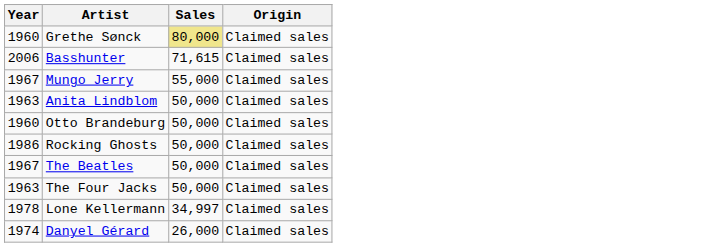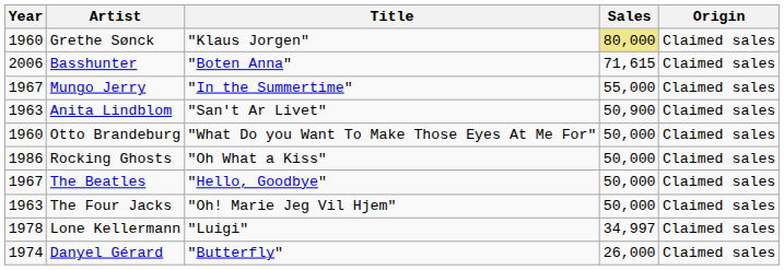+ column: Title | "Klaus Jorgen" | "Boten Anna" | "In the Summertime" | "San't Ar Livet" | "What Do you Want To Make Those Eyes At Me For" | "Oh What a Kiss" | "Hello, Goodbye" | "Oh! Marie Jeg Vil Hjem" | "Luigi" | "Butterfly"
Anita Lindblom | Sales: 50,000 -> 50,900
